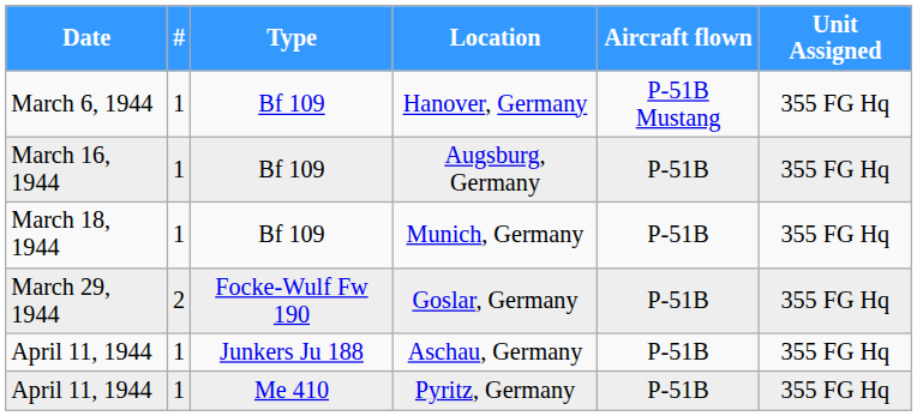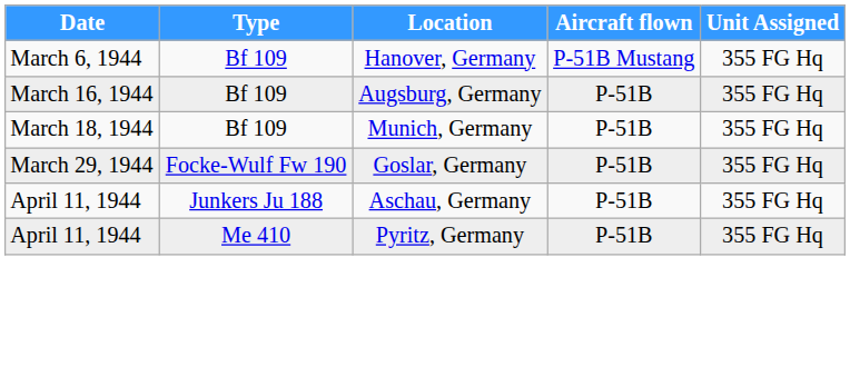- column: # | 1 | 1 | 1 | 2 | 1 | 1
